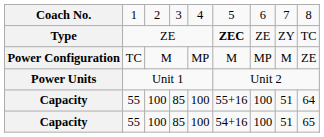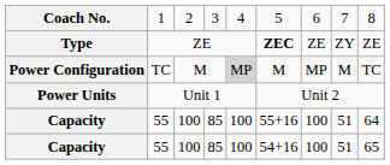Type | column 9: TC -> ZE
Power Configuration | column 5: no background -> lightgrey background
Power Configuration | column 9: ZE -> TC
